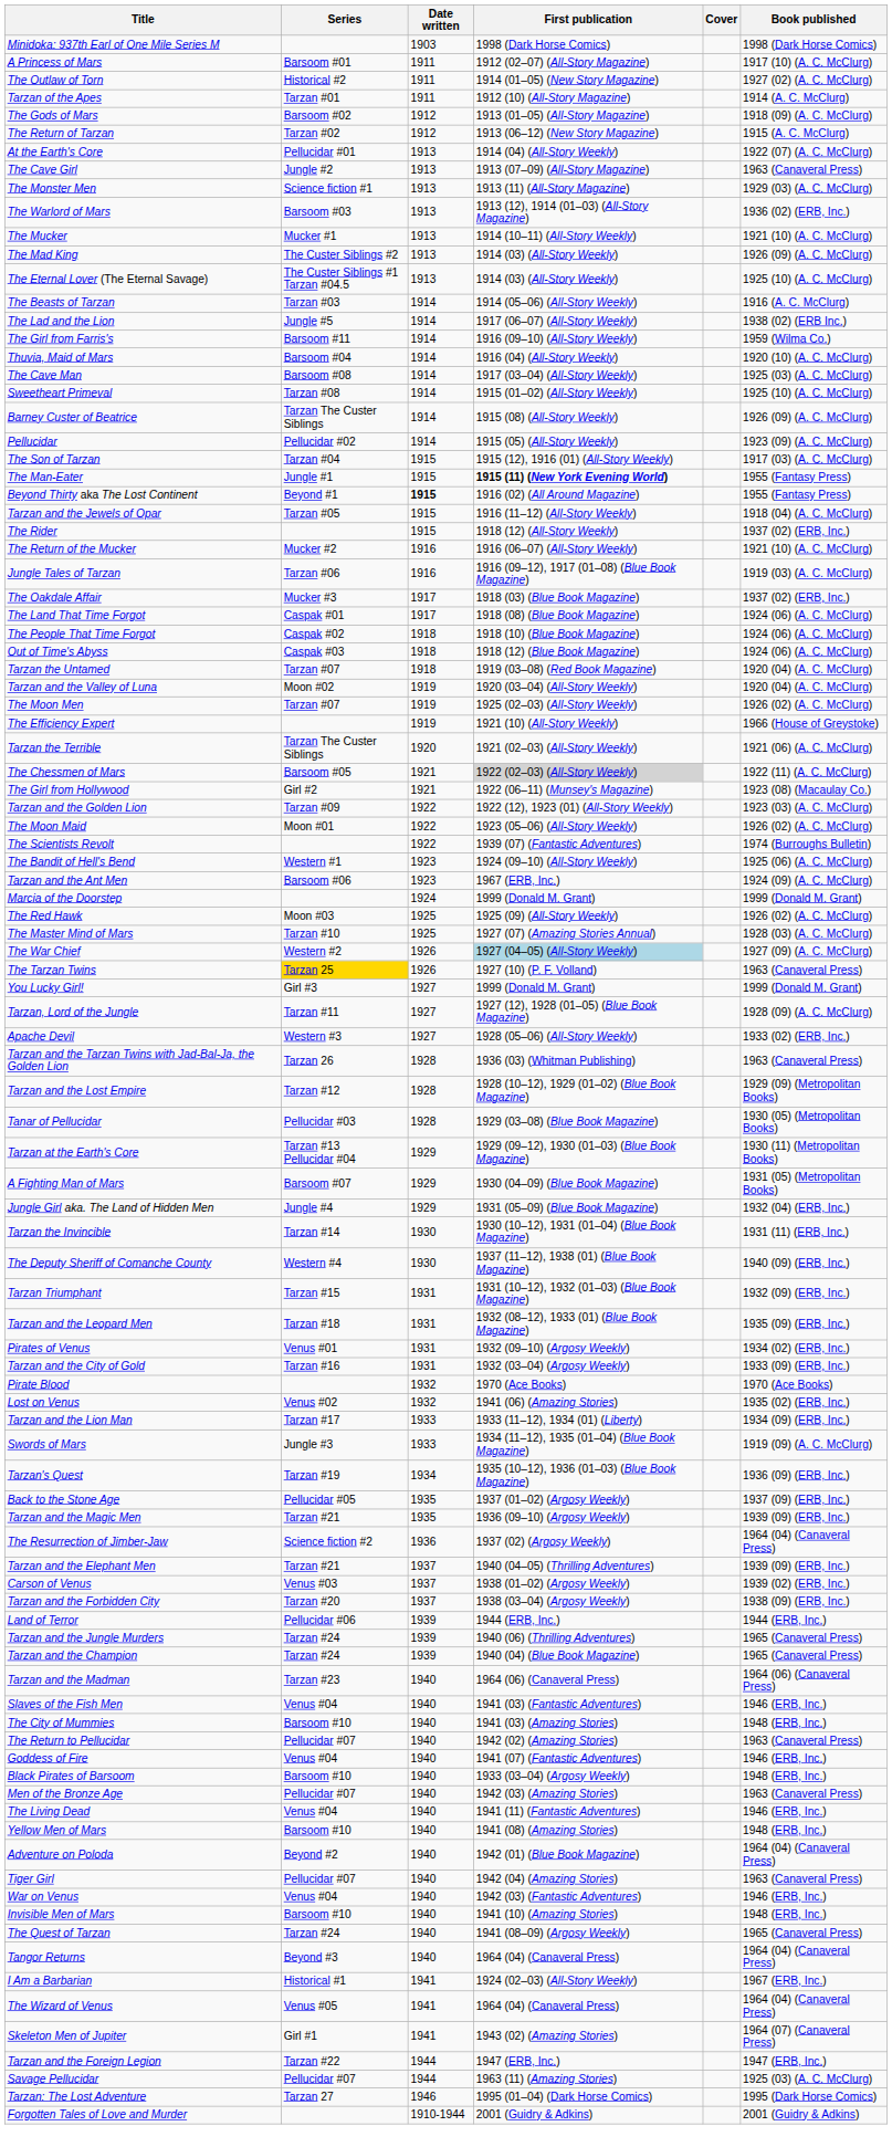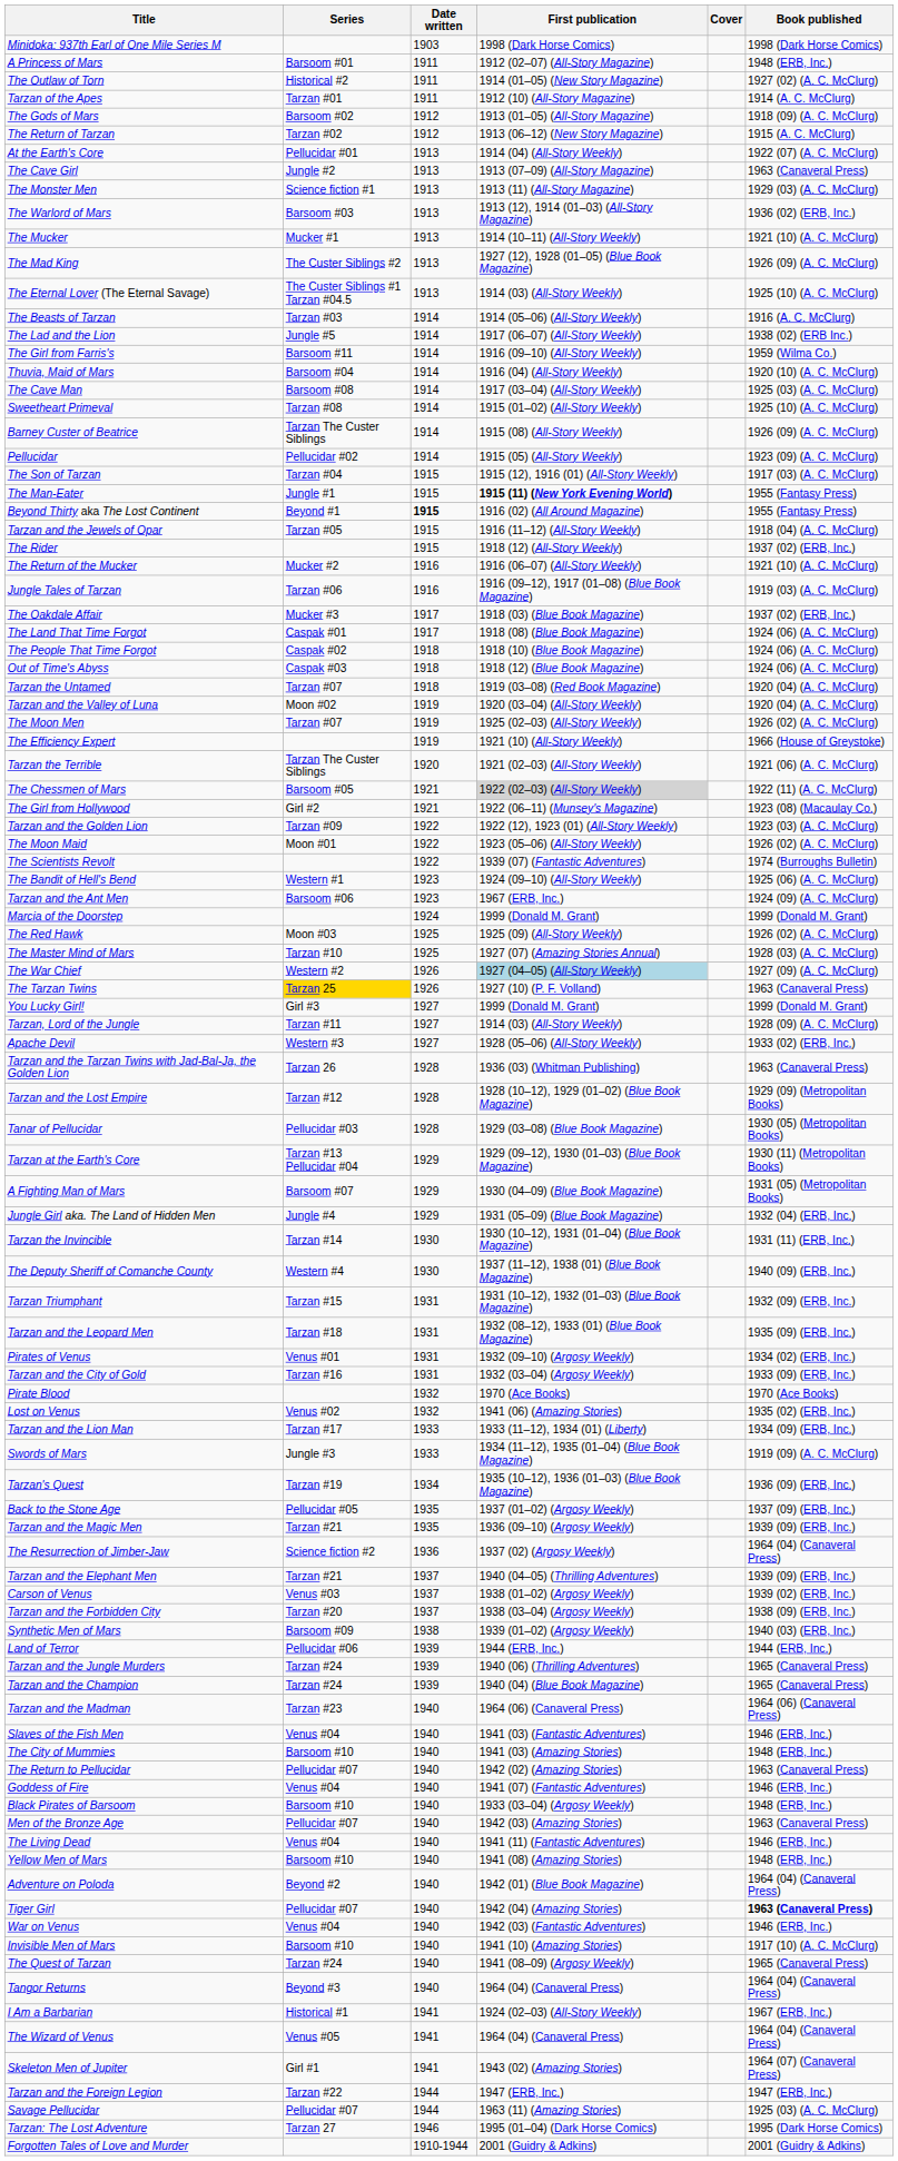A Princess of Mars | Book published: 1917 (10) (A. C. McClurg) -> 1948 (ERB, Inc.)
The Mad King | First publication: 1914 (03) (All-Story Weekly) -> 1927 (12), 1928 (01–05) (Blue Book Magazine)
Tarzan, Lord of the Jungle | First publication: 1927 (12), 1928 (01–05) (Blue Book Magazine) -> 1914 (03) (All-Story Weekly)
+ row: Synthetic Men of Mars | Barsoom #09 | 1938 | 1939 (01–02) (Argosy Weekly) | 1940 (03) (ERB, Inc.)
Tiger Girl | Book published: normal -> bold
Invisible Men of Mars | Book published: 1948 (ERB, Inc.) -> 1917 (10) (A. C. McClurg)
